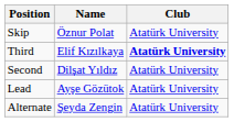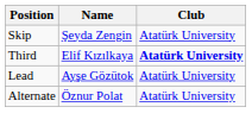Skip | Name: Öznur Polat -> Şeyda Zengin
- row: Second | Dilşat Yıldız | Atatürk University
Alternate | Name: Şeyda Zengin -> Öznur Polat
